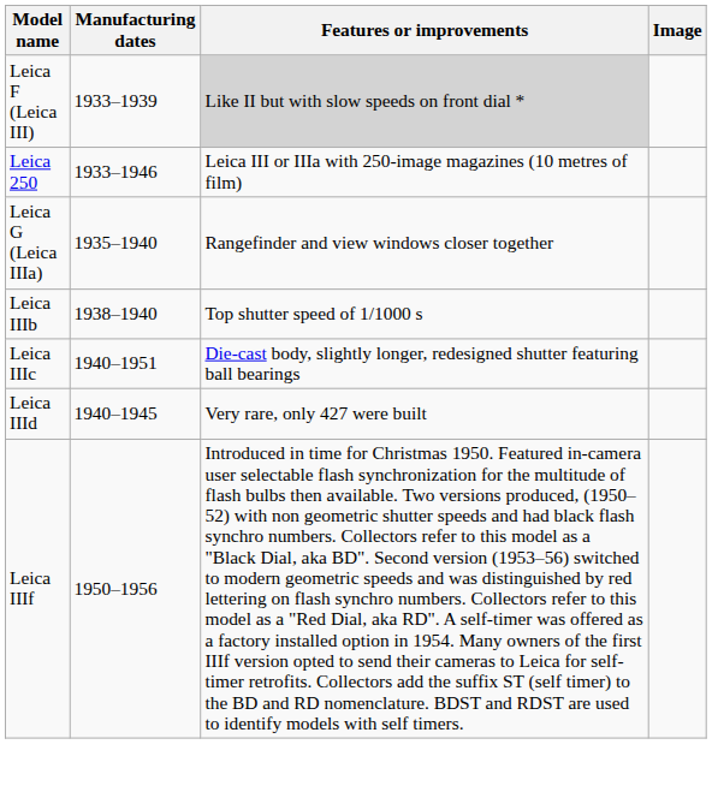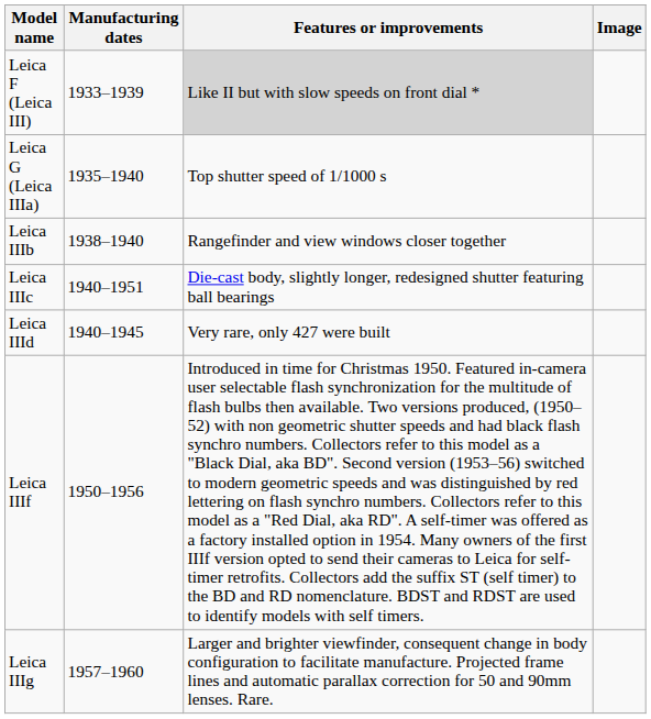- row: Leica 250 | 1933–1946 | Leica III or IIIa with 250-image magazines (10 metres of film)
Leica G (Leica IIIa) | Features or improvements: Rangefinder and view windows closer together -> Top shutter speed of 1/1000 s
Leica IIIb | Features or improvements: Top shutter speed of 1/1000 s -> Rangefinder and view windows closer together
+ row: Leica IIIg | 1957–1960 | Larger and brighter viewfinder, consequent change in body configuration to facilitate manufacture. Projected frame lines and automatic parallax correction for 50 and 90mm lenses. Rare.
